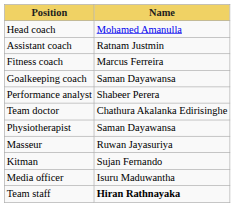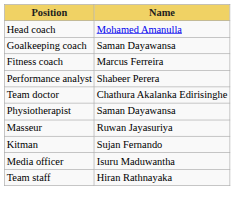- row: Assistant coach | Ratnam Justmin
rows swapped: Goalkeeping coach <-> Fitness coach
Team staff | Name: bold -> normal
